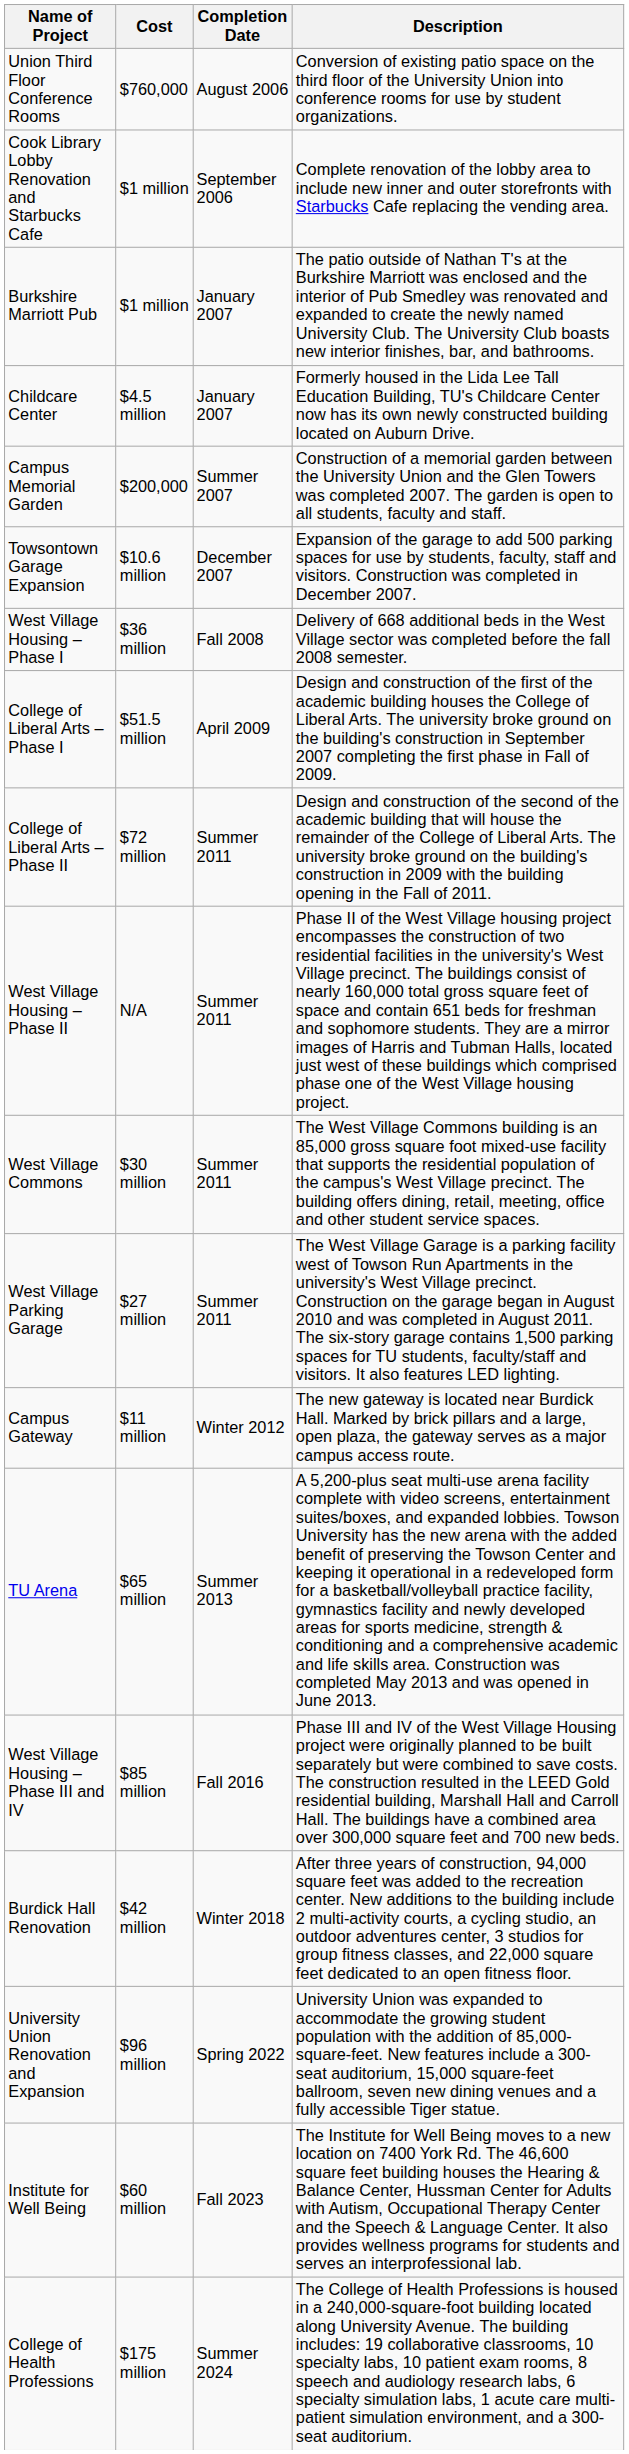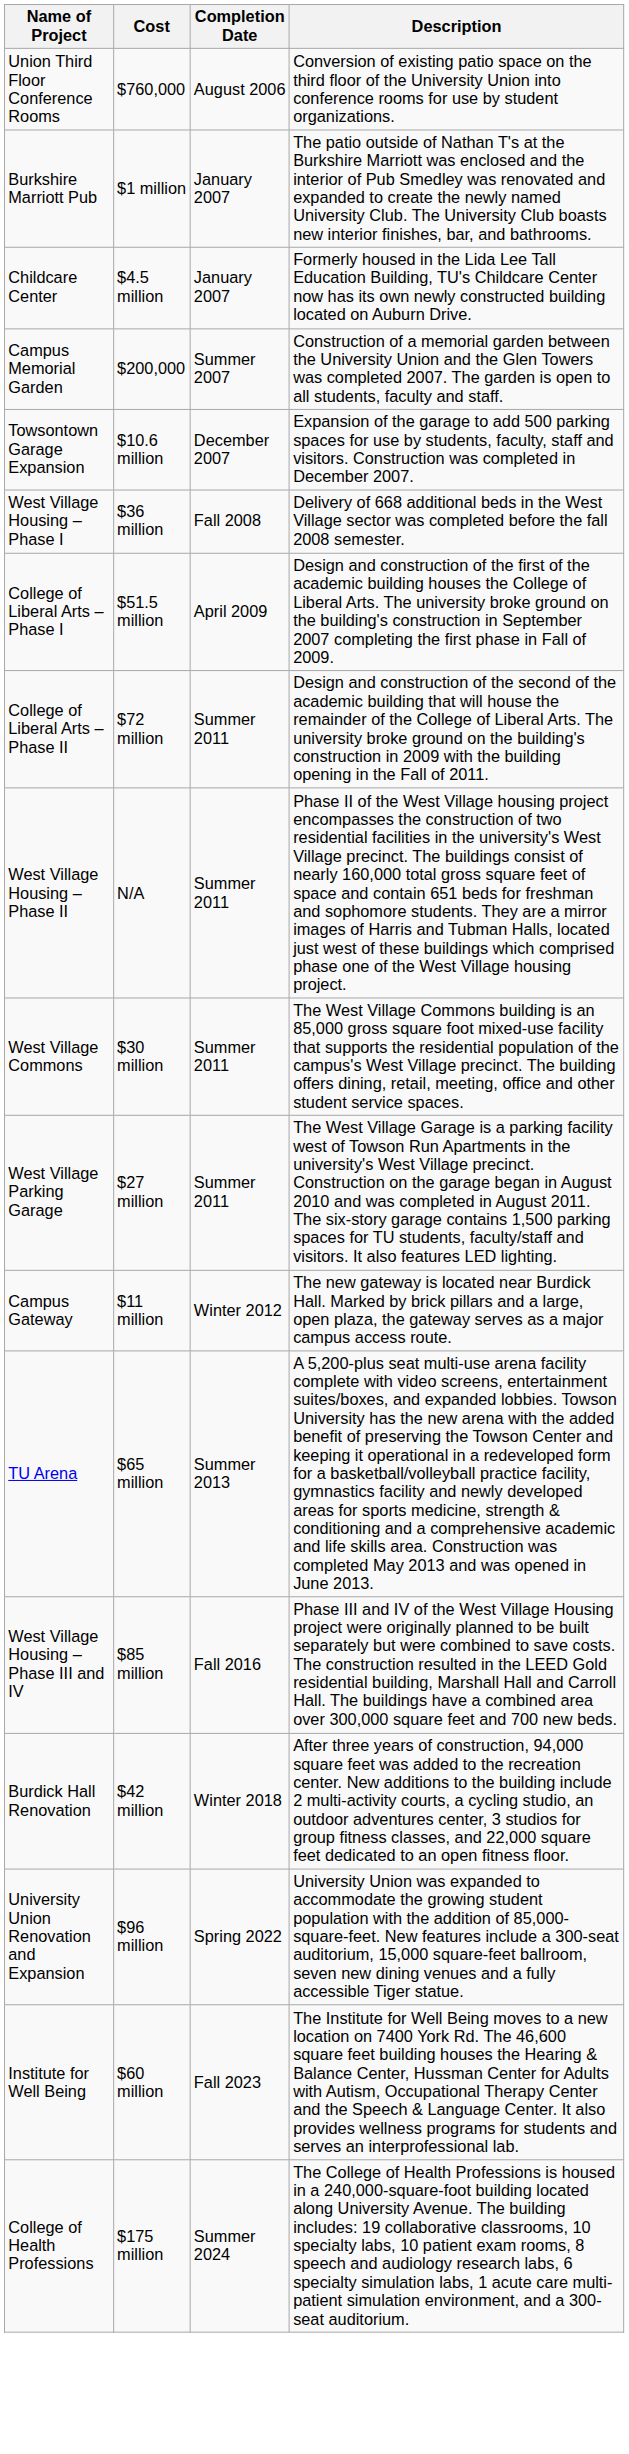- row: Cook Library Lobby Renovation and Starbucks Cafe | $1 million | September 2006 | Complete renovation of the lobby area to include new inner and outer storefronts with Starbucks Cafe replacing the vending area.
